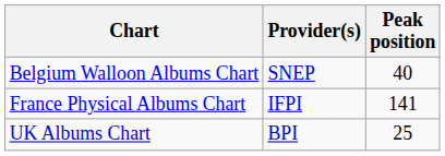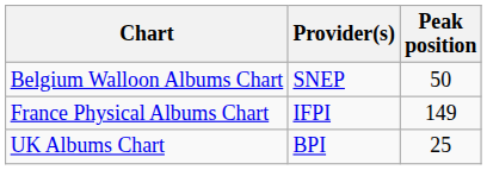Belgium Walloon Albums Chart | Peak position: 40 -> 50
France Physical Albums Chart | Peak position: 141 -> 149
